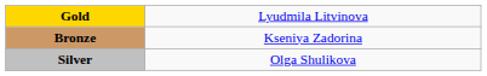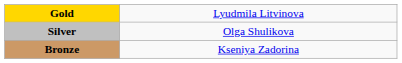rows swapped: Silver <-> Bronze
